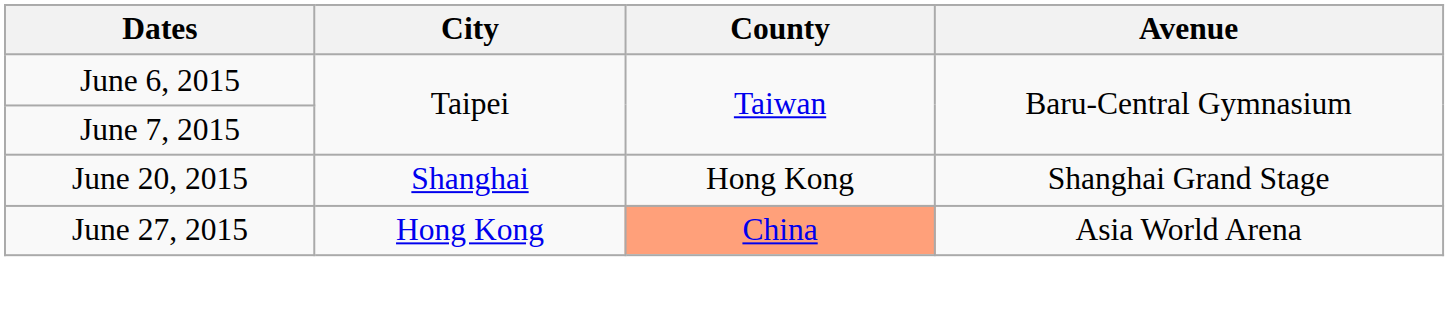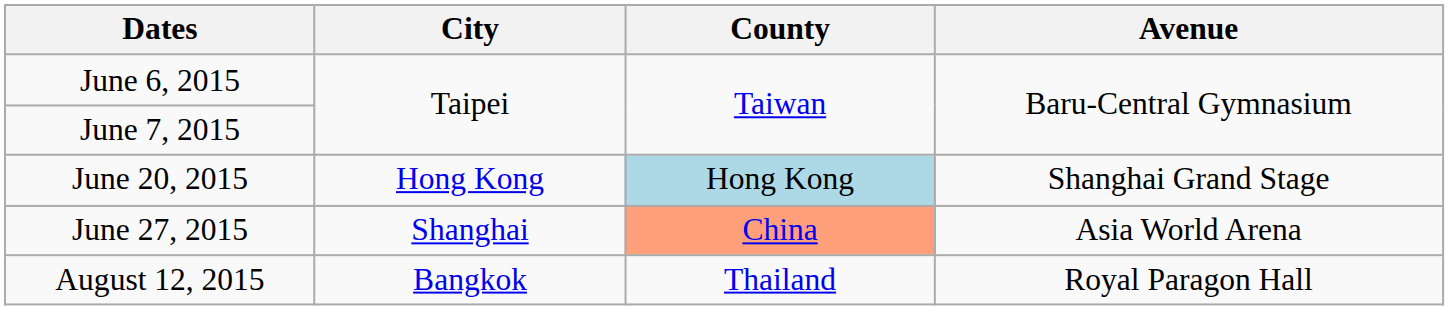June 20, 2015 | City: Shanghai -> Hong Kong
June 20, 2015 | County: no background -> lightblue background
June 27, 2015 | City: Hong Kong -> Shanghai
+ row: August 12, 2015 | Bangkok | Thailand | Royal Paragon Hall
